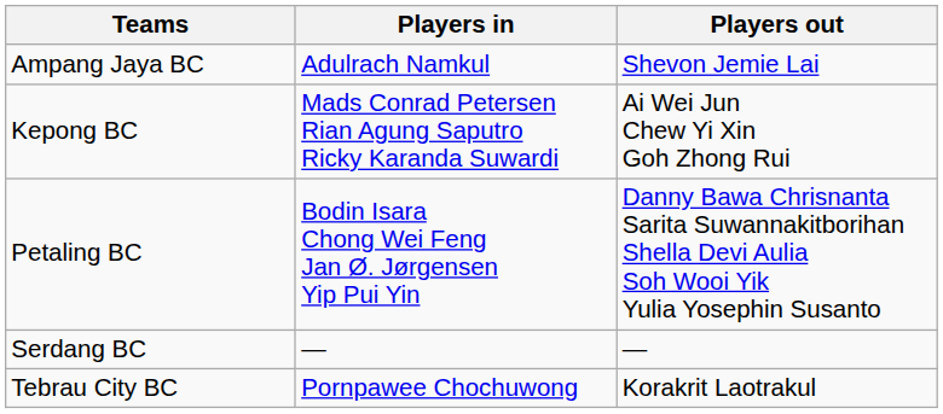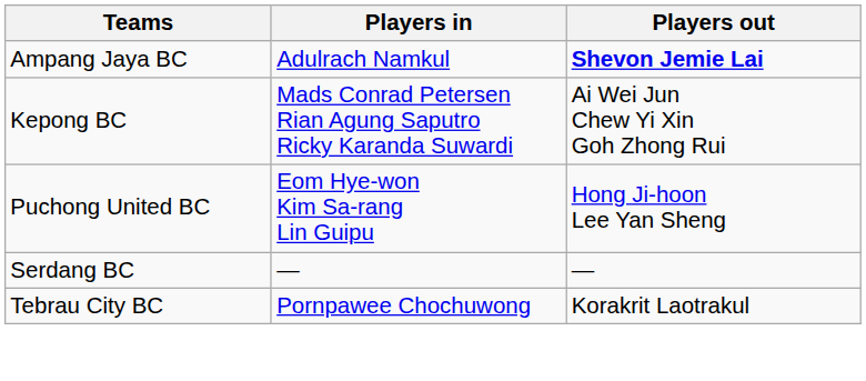Ampang Jaya BC | Players out: normal -> bold
- row: Petaling BC | Bodin Isara Chong Wei Feng Jan Ø. Jørgensen Yip Pui Yin | Danny Bawa Chrisnanta Sarita Suwannakitborihan Shella Devi Aulia Soh Wooi Yik Yulia Yosephin Susanto
+ row: Puchong United BC | Eom Hye-won Kim Sa-rang Lin Guipu | Hong Ji-hoon Lee Yan Sheng
